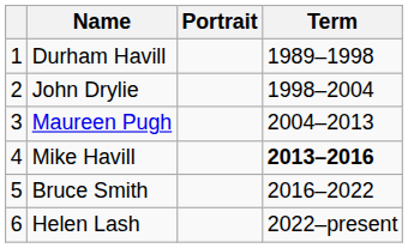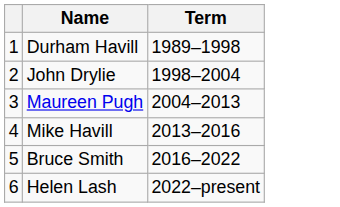- column: Portrait
Mike Havill | Term: bold -> normal
